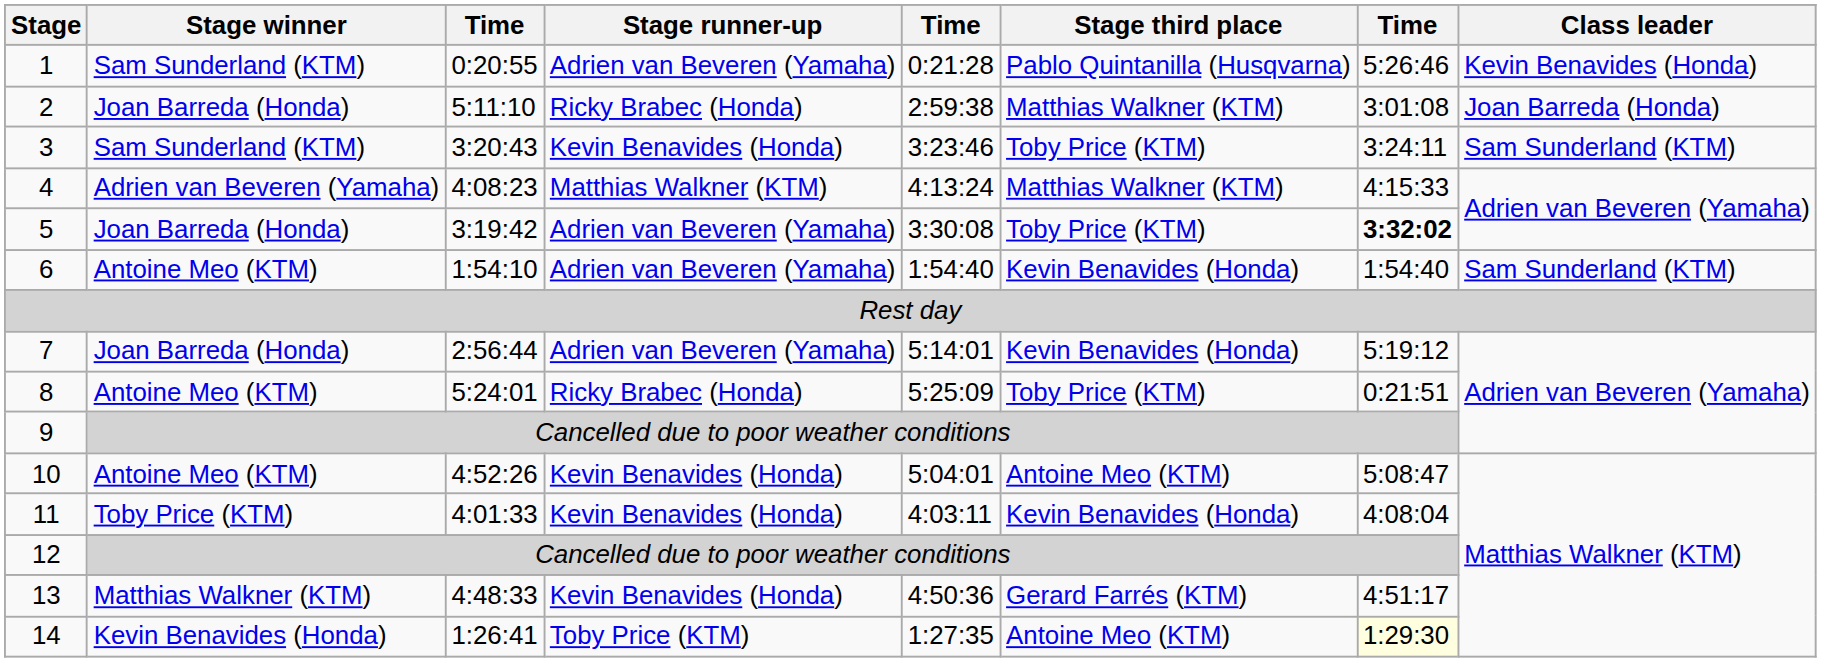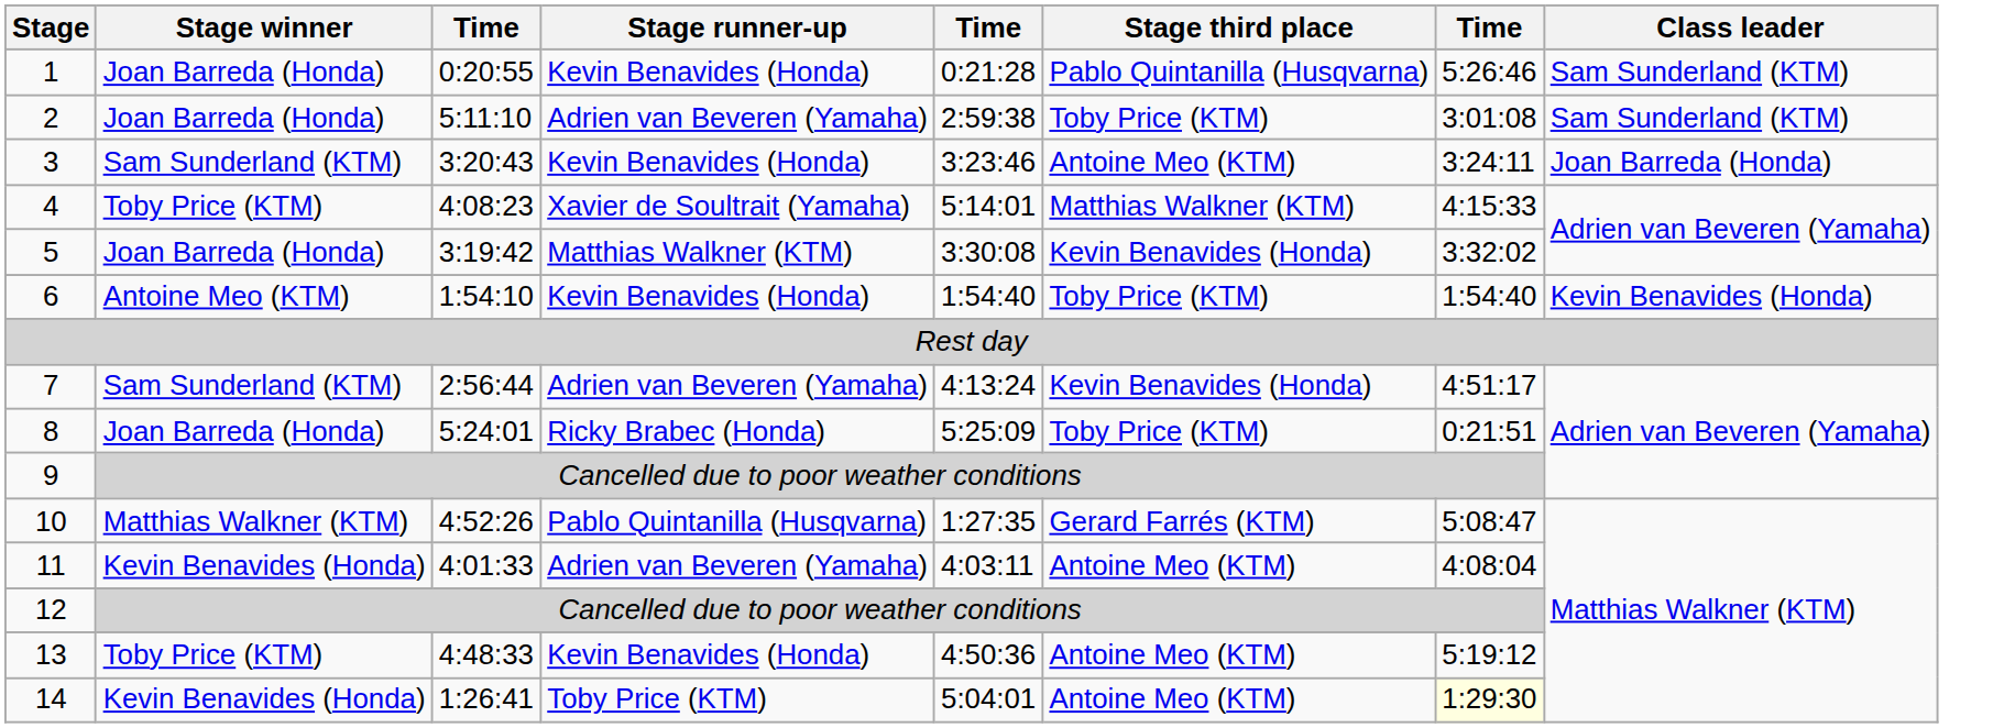1 | Stage winner: Sam Sunderland (KTM) -> Joan Barreda (Honda)
1 | Stage runner-up: Adrien van Beveren (Yamaha) -> Kevin Benavides (Honda)
1 | Class leader: Kevin Benavides (Honda) -> Sam Sunderland (KTM)
2 | Stage runner-up: Ricky Brabec (Honda) -> Adrien van Beveren (Yamaha)
2 | Stage third place: Matthias Walkner (KTM) -> Toby Price (KTM)
2 | Class leader: Joan Barreda (Honda) -> Sam Sunderland (KTM)
3 | Stage third place: Toby Price (KTM) -> Antoine Meo (KTM)
3 | Class leader: Sam Sunderland (KTM) -> Joan Barreda (Honda)
4 | Stage winner: Adrien van Beveren (Yamaha) -> Toby Price (KTM)
4 | Stage runner-up: Matthias Walkner (KTM) -> Xavier de Soultrait (Yamaha)
4 | column 5: 4:13:24 -> 5:14:01
5 | Stage runner-up: Adrien van Beveren (Yamaha) -> Matthias Walkner (KTM)
5 | Stage third place: Toby Price (KTM) -> Kevin Benavides (Honda)
5 | column 7: bold -> normal
6 | Stage runner-up: Adrien van Beveren (Yamaha) -> Kevin Benavides (Honda)
6 | Stage third place: Kevin Benavides (Honda) -> Toby Price (KTM)
6 | Class leader: Sam Sunderland (KTM) -> Kevin Benavides (Honda)
7 | Stage winner: Joan Barreda (Honda) -> Sam Sunderland (KTM)
7 | column 5: 5:14:01 -> 4:13:24
7 | column 7: 5:19:12 -> 4:51:17
8 | Stage winner: Antoine Meo (KTM) -> Joan Barreda (Honda)
10 | Stage winner: Antoine Meo (KTM) -> Matthias Walkner (KTM)
10 | Stage runner-up: Kevin Benavides (Honda) -> Pablo Quintanilla (Husqvarna)
10 | column 5: 5:04:01 -> 1:27:35
10 | Stage third place: Antoine Meo (KTM) -> Gerard Farrés (KTM)
11 | Stage winner: Toby Price (KTM) -> Kevin Benavides (Honda)
11 | Stage runner-up: Kevin Benavides (Honda) -> Adrien van Beveren (Yamaha)
11 | Stage third place: Kevin Benavides (Honda) -> Antoine Meo (KTM)
13 | Stage winner: Matthias Walkner (KTM) -> Toby Price (KTM)
13 | Stage third place: Gerard Farrés (KTM) -> Antoine Meo (KTM)
13 | column 7: 4:51:17 -> 5:19:12
14 | column 5: 1:27:35 -> 5:04:01
